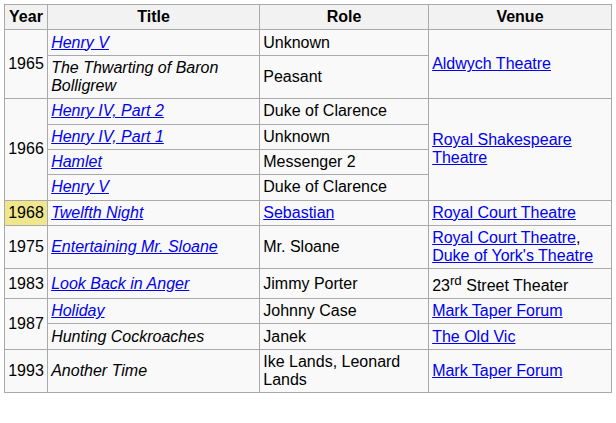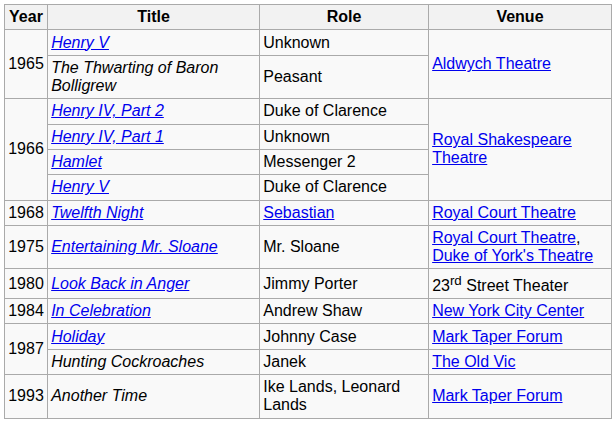Twelfth Night | Year: khaki background -> no background
Look Back in Anger | Year: 1983 -> 1980
+ row: 1984 | In Celebration | Andrew Shaw | New York City Center
